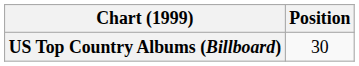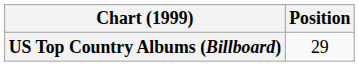US Top Country Albums (Billboard) | Position: 30 -> 29
